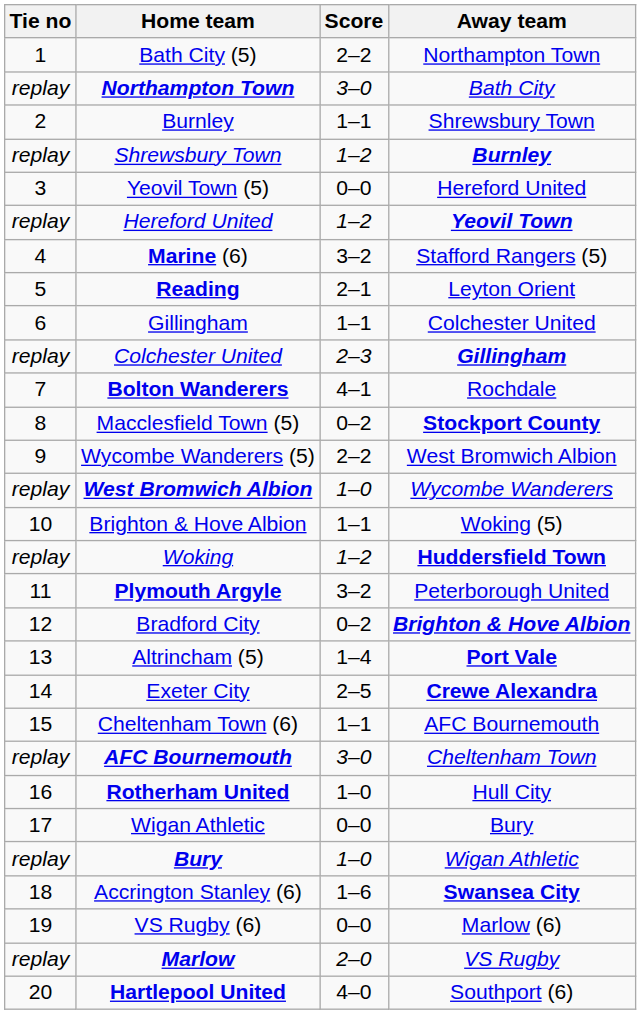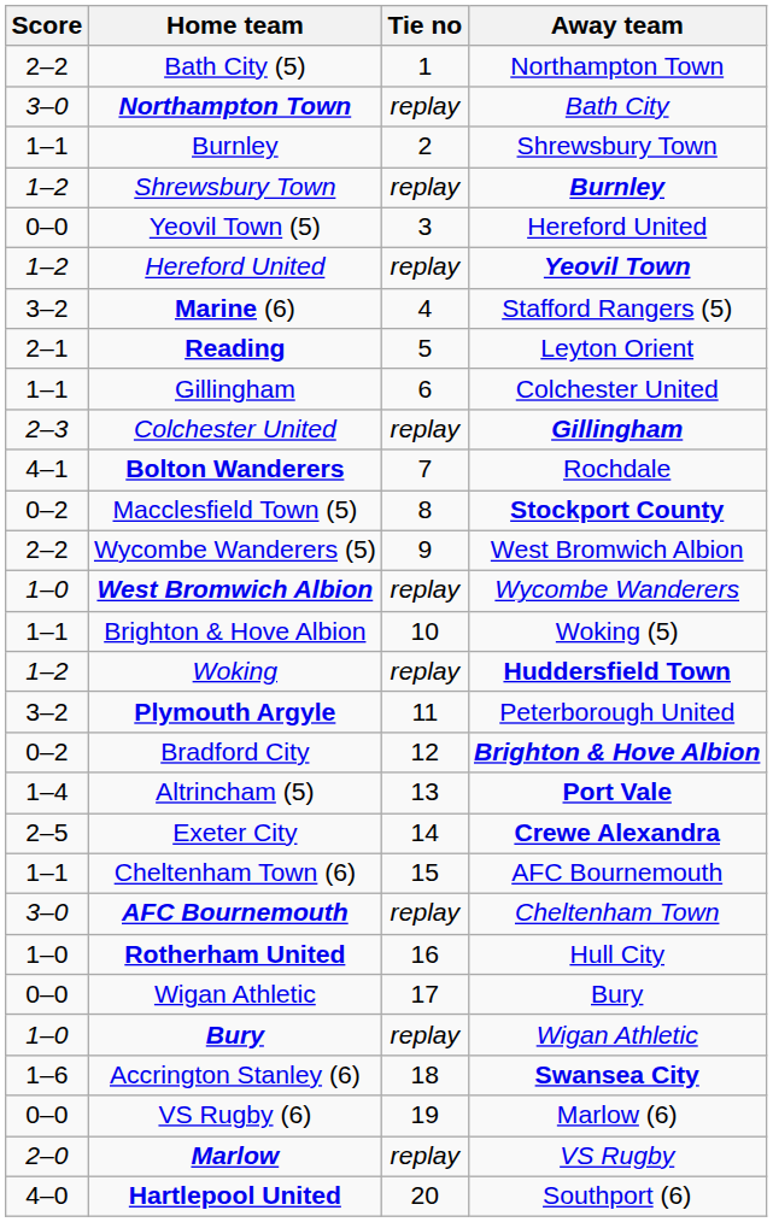columns swapped: Tie no <-> Score
